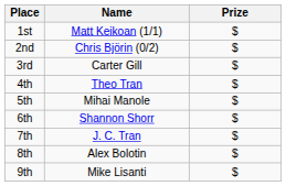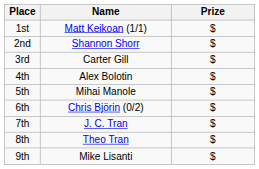2nd | Name: Chris Björin (0/2) -> Shannon Shorr
4th | Name: Theo Tran -> Alex Bolotin
6th | Name: Shannon Shorr -> Chris Björin (0/2)
8th | Name: Alex Bolotin -> Theo Tran
